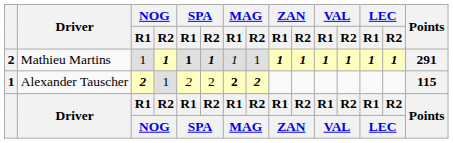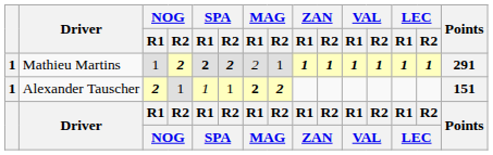Mathieu Martins | column 1: 2 -> 1
Mathieu Martins | NOG / R2: 1 -> 2
Mathieu Martins | SPA / R1: 1 -> 2
Mathieu Martins | SPA / R2: 1 -> 2
Mathieu Martins | MAG / R1: 1 -> 2
Alexander Tauscher | SPA / R1: 2 -> 1
Alexander Tauscher | SPA / R2: 2 -> 1
Alexander Tauscher | Points: 115 -> 151
